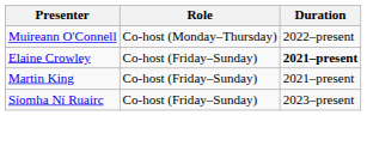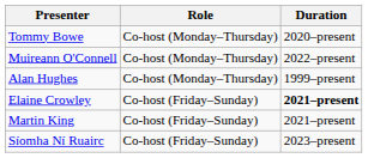+ row: Tommy Bowe | Co-host (Monday–Thursday) | 2020–present
+ row: Alan Hughes | Co-host (Monday–Thursday) | 1999–present
